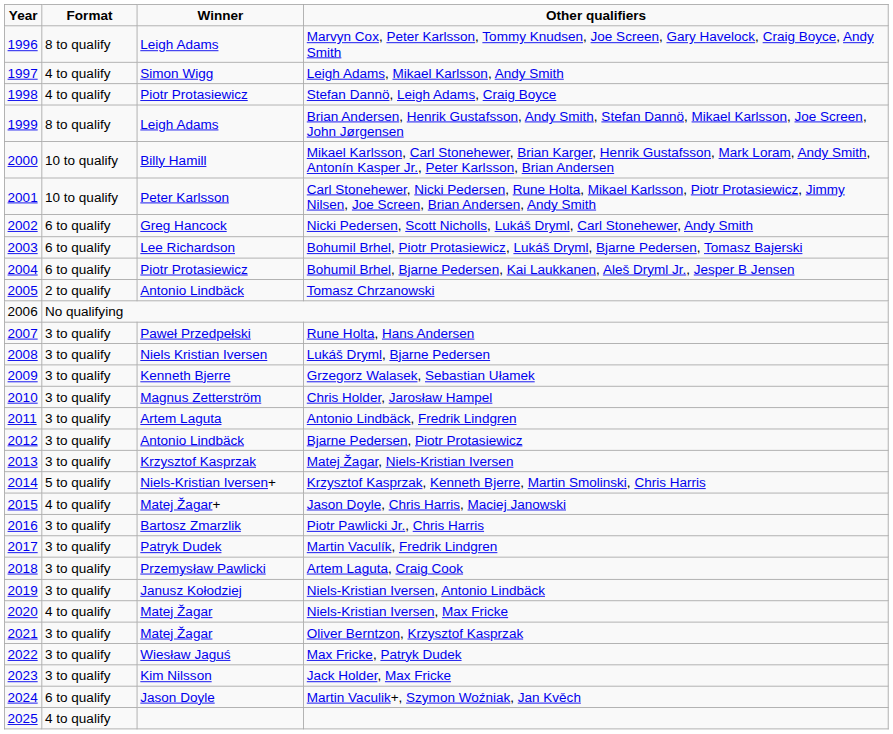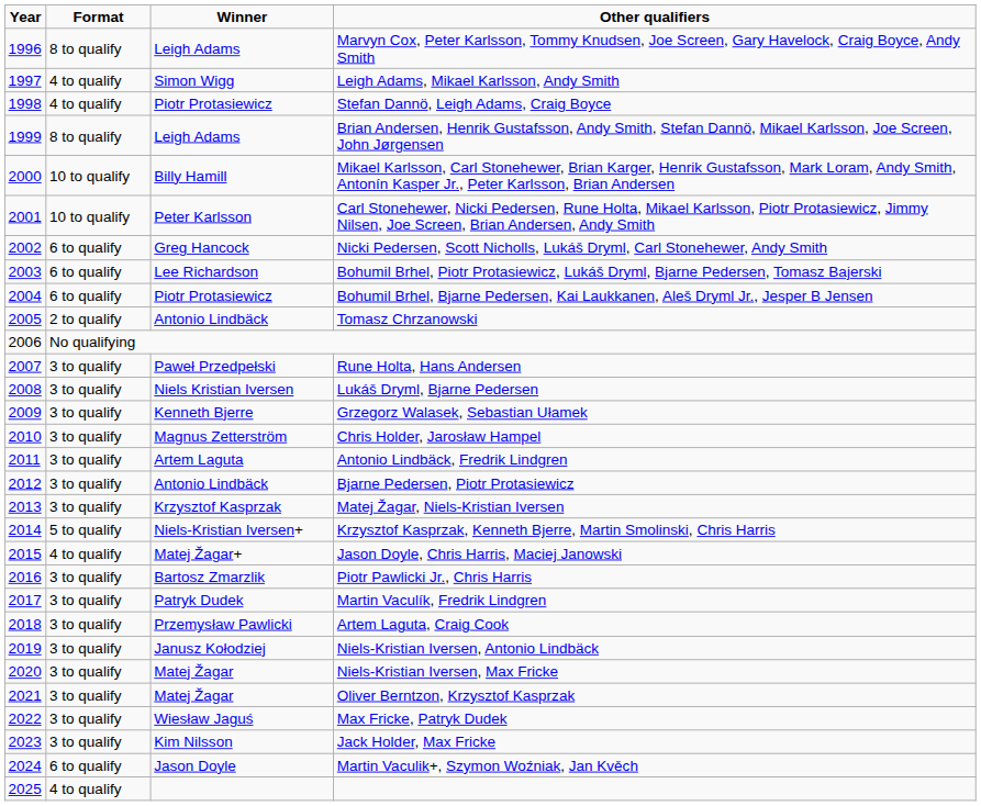Niels-Kristian Iversen, Max Fricke | Format: 4 to qualify -> 3 to qualify
